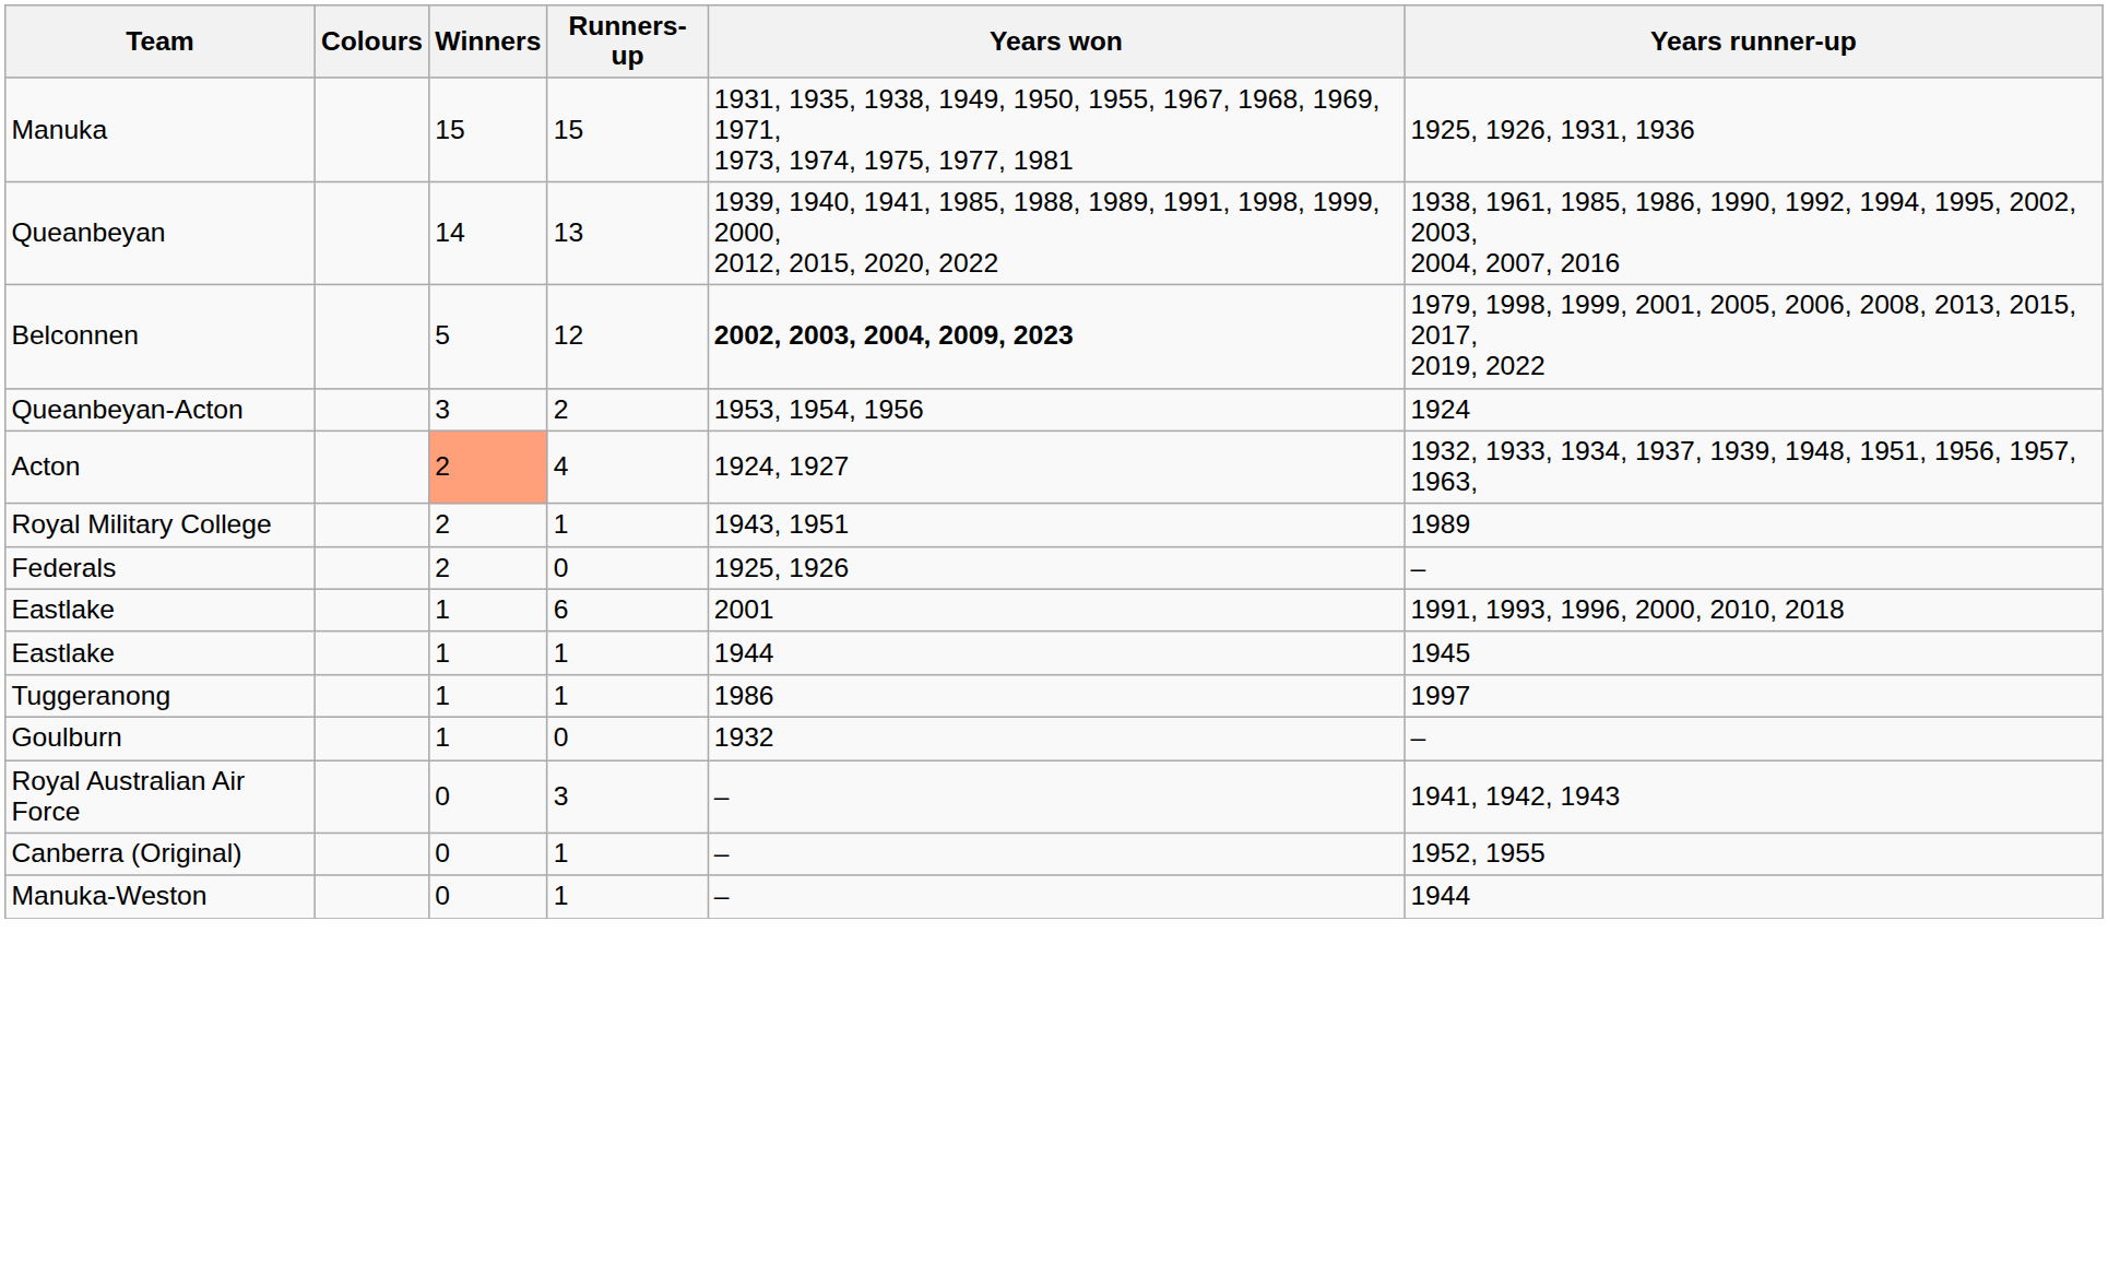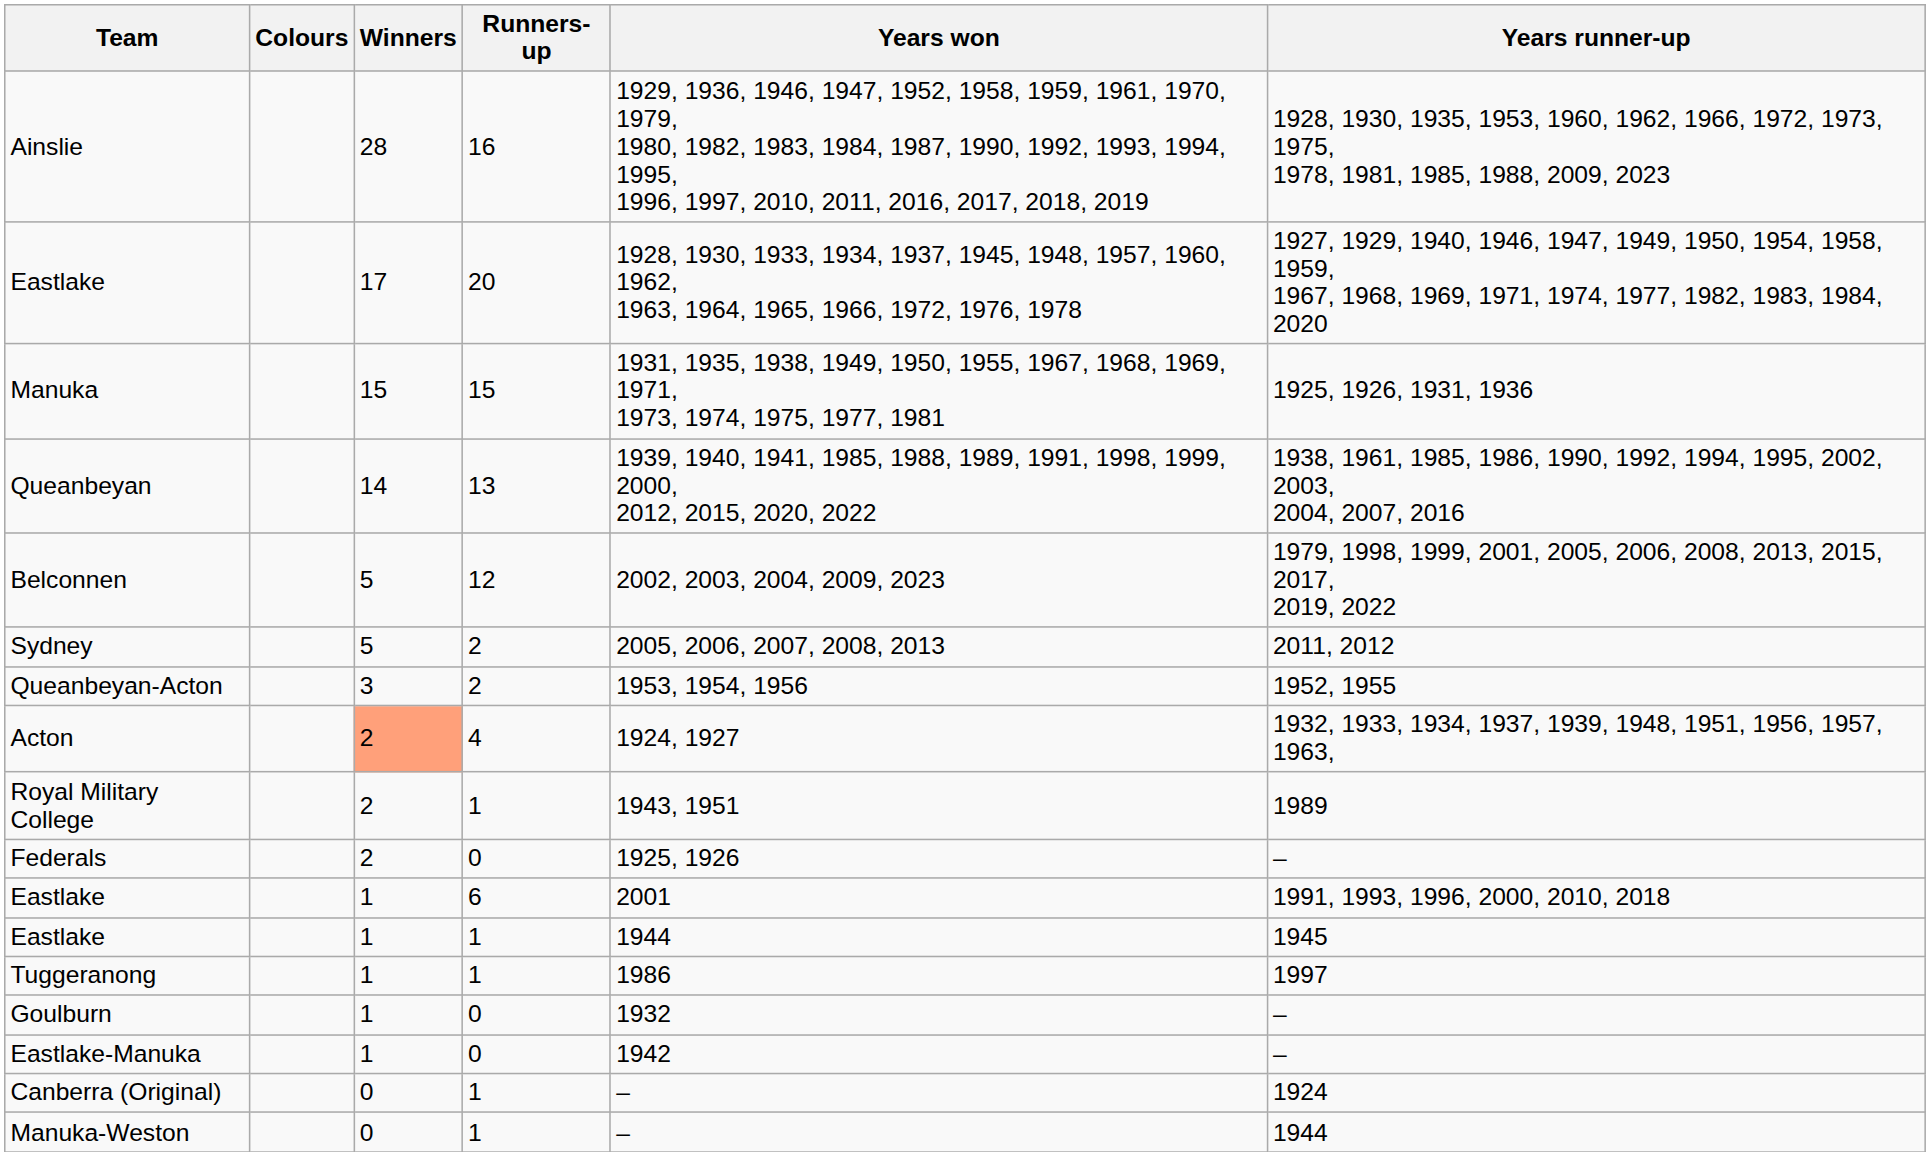+ row: Ainslie | 28 | 16 | 1929, 1936, 1946, 1947, 1952, 1958, 1959, 1961, 1970, 1979, 1980, 1982, 1983, 1984, 1987, 1990, 1992, 1993, 1994, 1995, 1996, 1997, 2010, 2011, 2016, 2017, 2018, 2019 | 1928, 1930, 1935, 1953, 1960, 1962, 1966, 1972, 1973, 1975, 1978, 1981, 1985, 1988, 2009, 2023
+ row: Eastlake | 17 | 20 | 1928, 1930, 1933, 1934, 1937, 1945, 1948, 1957, 1960, 1962, 1963, 1964, 1965, 1966, 1972, 1976, 1978 | 1927, 1929, 1940, 1946, 1947, 1949, 1950, 1954, 1958, 1959, 1967, 1968, 1969, 1971, 1974, 1977, 1982, 1983, 1984, 2020
Belconnen | Years won: bold -> normal
+ row: Sydney | 5 | 2 | 2005, 2006, 2007, 2008, 2013 | 2011, 2012
Queanbeyan-Acton | Years runner-up: 1924 -> 1952, 1955
+ row: Eastlake-Manuka | 1 | 0 | 1942 | –
- row: Royal Australian Air Force | 0 | 3 | – | 1941, 1942, 1943
Canberra (Original) | Years runner-up: 1952, 1955 -> 1924
